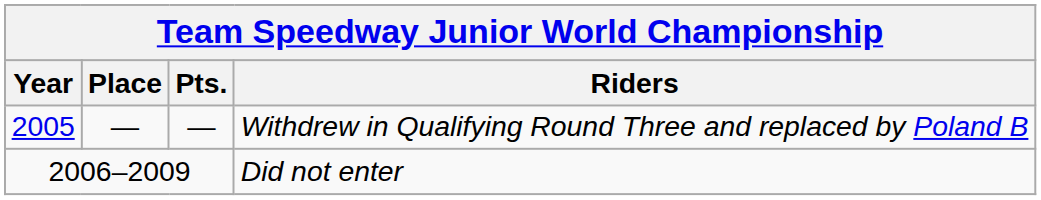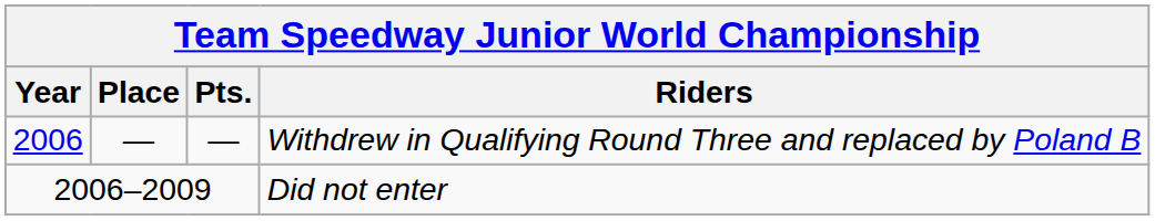Withdrew in Qualifying Round Three and replaced by Poland B | Year: 2005 -> 2006
